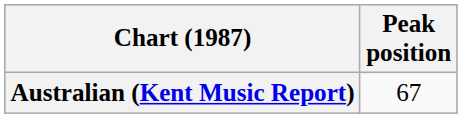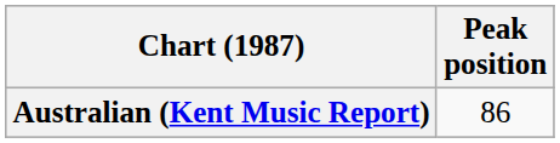Australian (Kent Music Report) | Peak position: 67 -> 86
